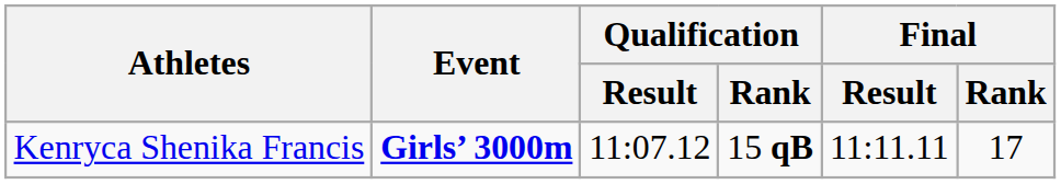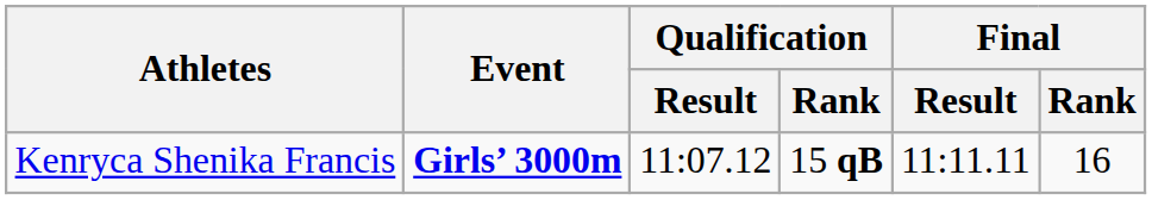Kenryca Shenika Francis | Final / Rank: 17 -> 16
